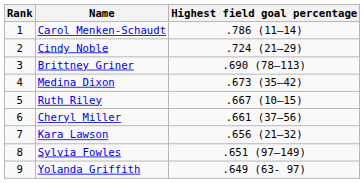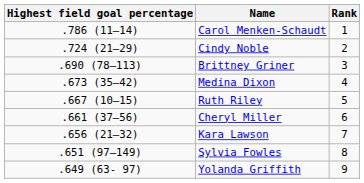columns swapped: Rank <-> Highest field goal percentage
